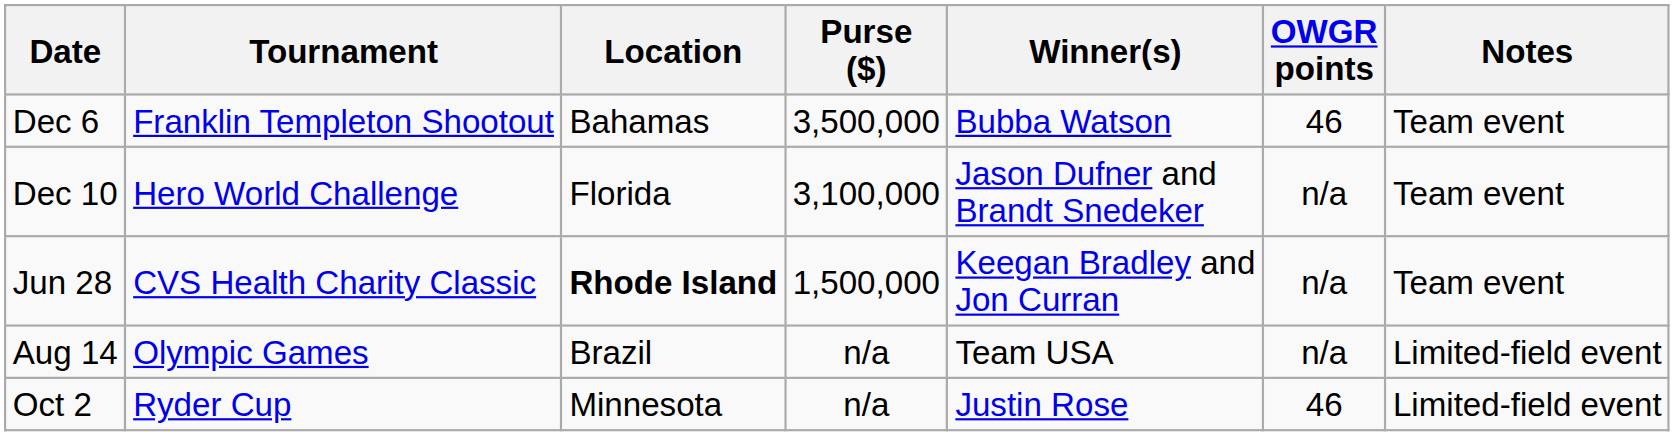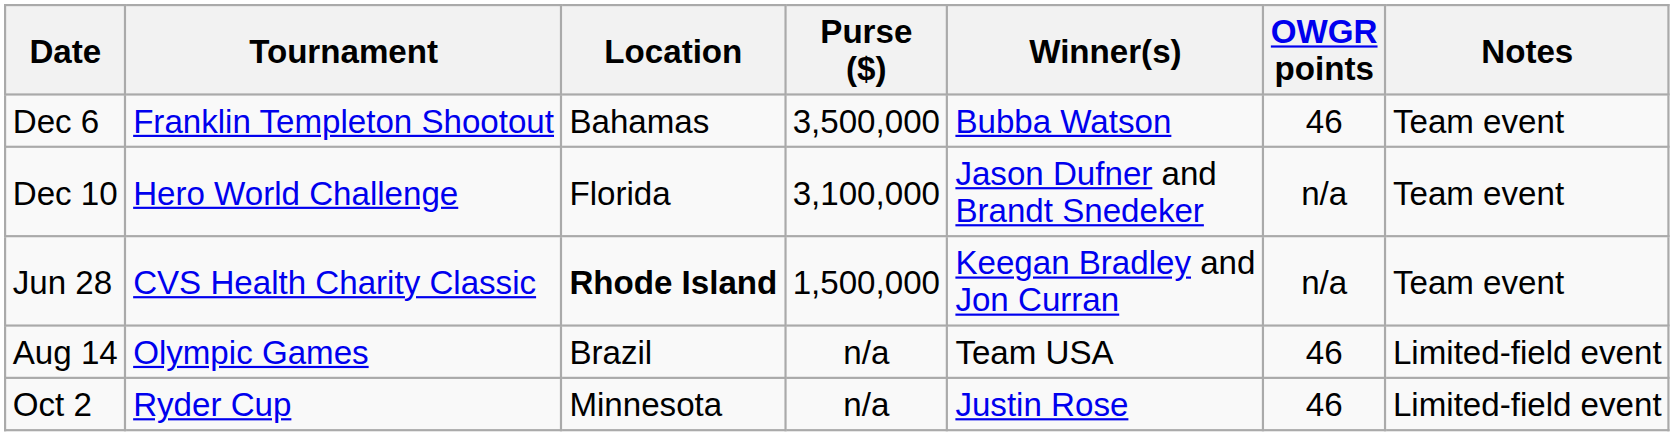Aug 14 | OWGR points: n/a -> 46
